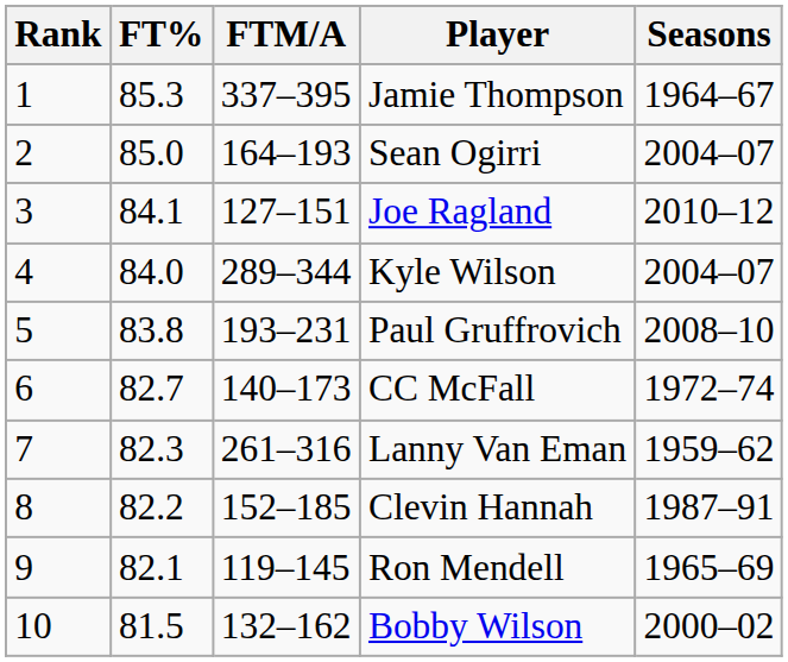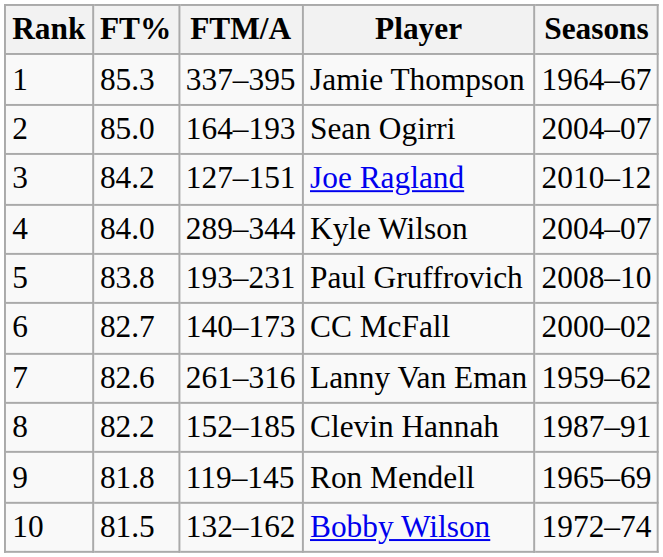Joe Ragland | FT%: 84.1 -> 84.2
CC McFall | Seasons: 1972–74 -> 2000–02
Lanny Van Eman | FT%: 82.3 -> 82.6
Ron Mendell | FT%: 82.1 -> 81.8
Bobby Wilson | Seasons: 2000–02 -> 1972–74
